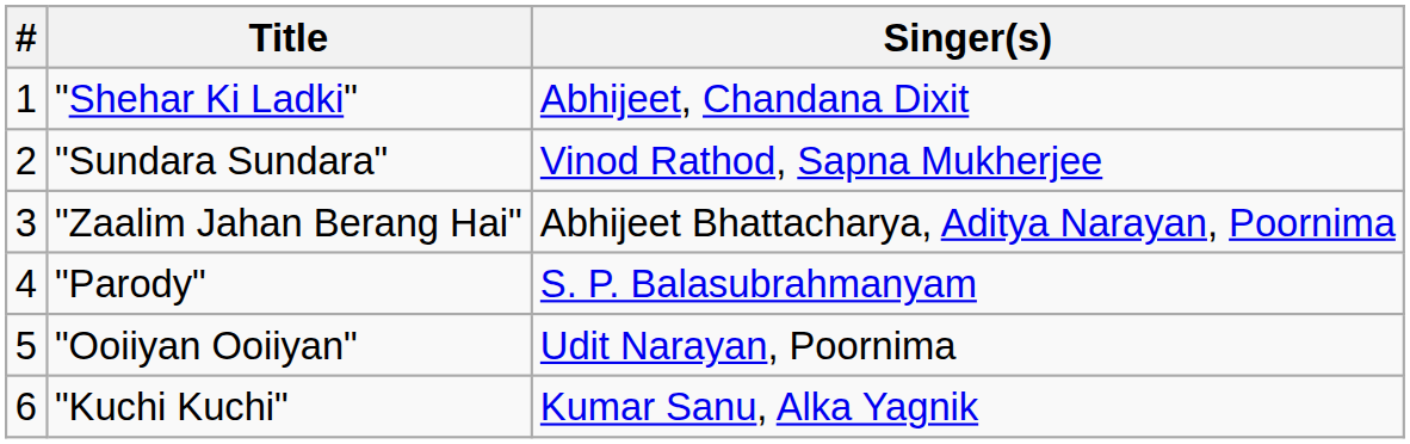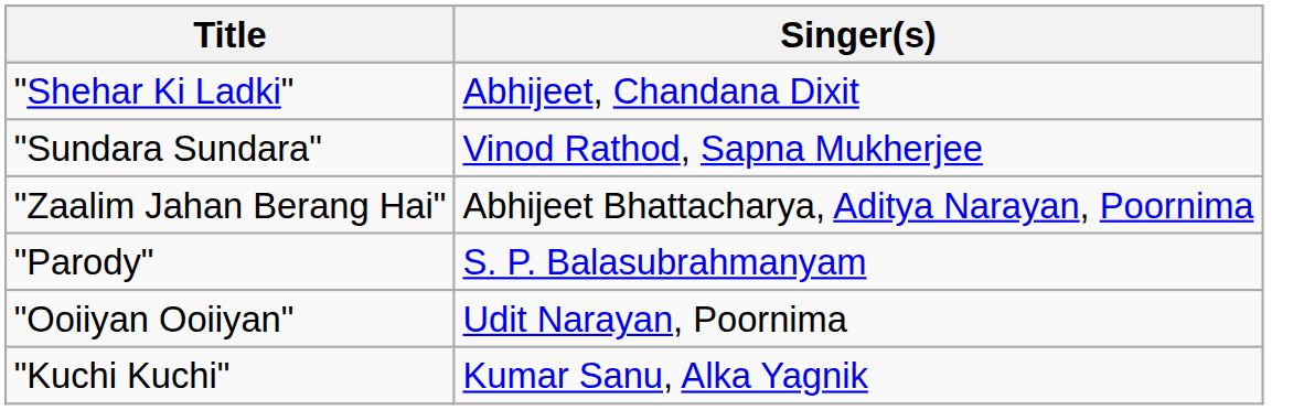- column: # | 1 | 2 | 3 | 4 | 5 | 6
